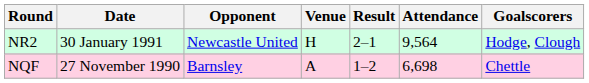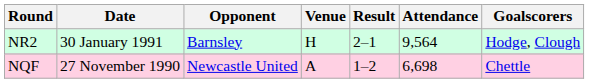NR2 | Opponent: Newcastle United -> Barnsley
NQF | Opponent: Barnsley -> Newcastle United
